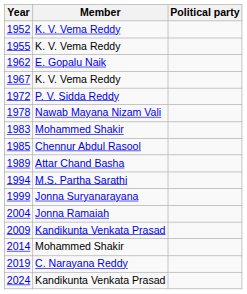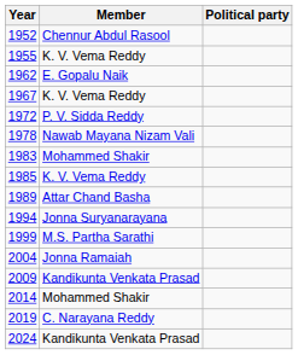1952 | Member: K. V. Vema Reddy -> Chennur Abdul Rasool
1985 | Member: Chennur Abdul Rasool -> K. V. Vema Reddy
1994 | Member: M.S. Partha Sarathi -> Jonna Suryanarayana
1999 | Member: Jonna Suryanarayana -> M.S. Partha Sarathi
